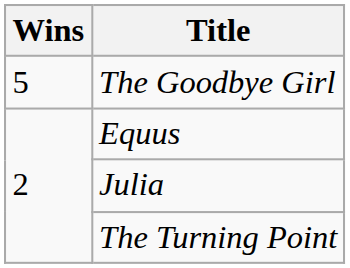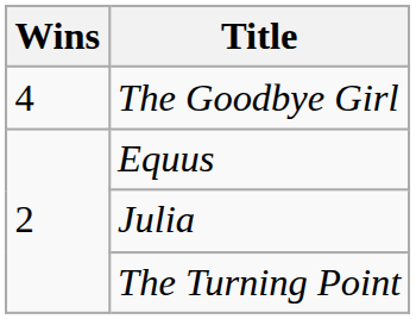The Goodbye Girl | Wins: 5 -> 4
